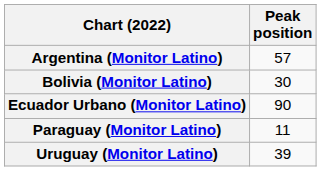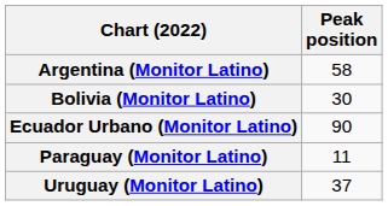Argentina (Monitor Latino) | Peak position: 57 -> 58
Uruguay (Monitor Latino) | Peak position: 39 -> 37
